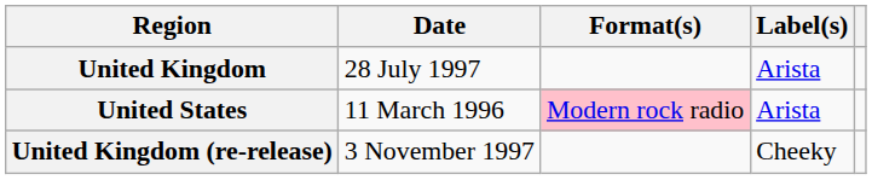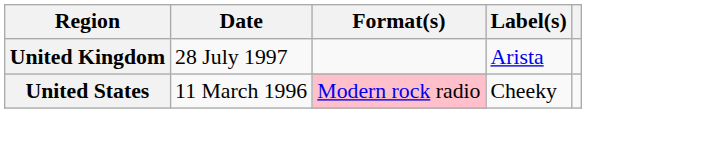United States | Label(s): Arista -> Cheeky
- row: United Kingdom (re-release) | 3 November 1997 | Cheeky
